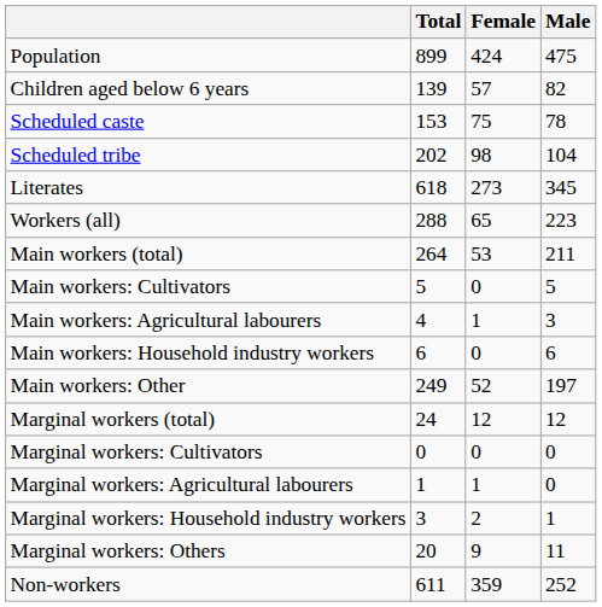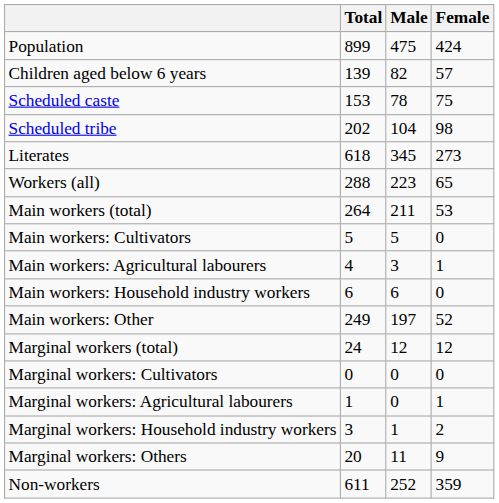columns swapped: Male <-> Female
